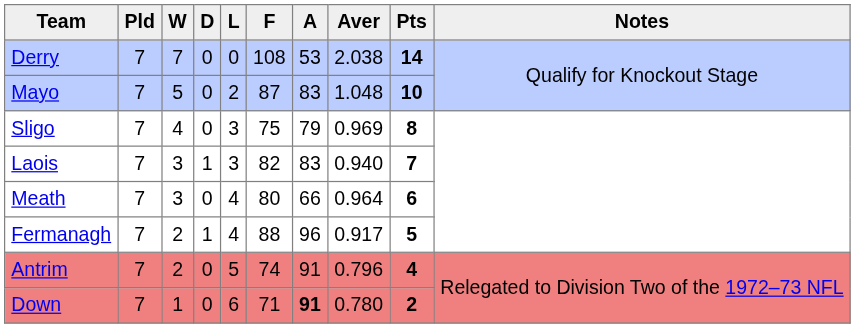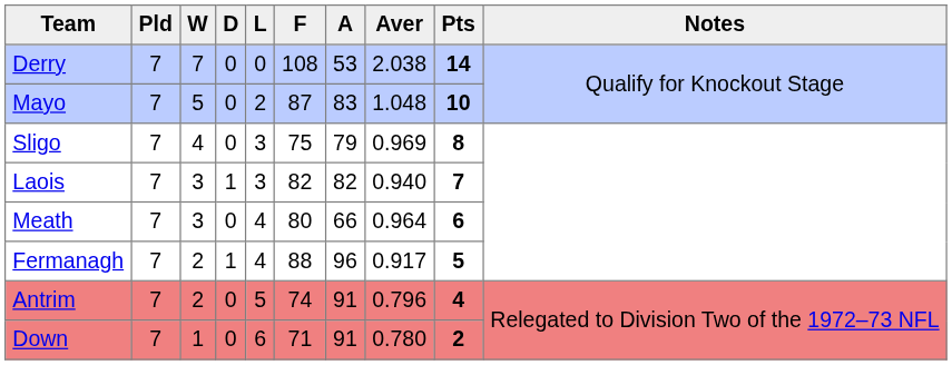Laois | A: 83 -> 82
Down | A: bold -> normal
